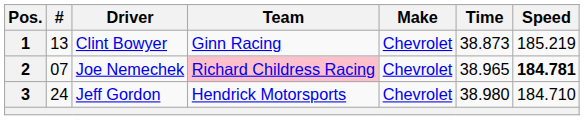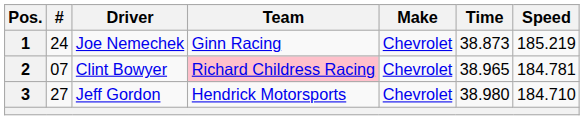1 | #: 13 -> 24
1 | Driver: Clint Bowyer -> Joe Nemechek
2 | Driver: Joe Nemechek -> Clint Bowyer
2 | Speed: bold -> normal
3 | #: 24 -> 27
